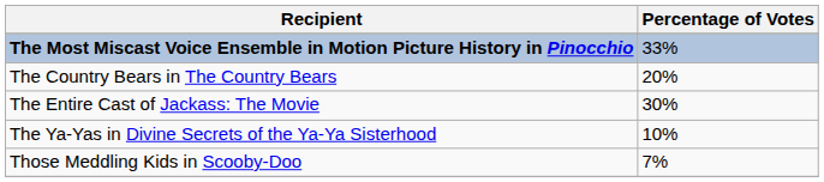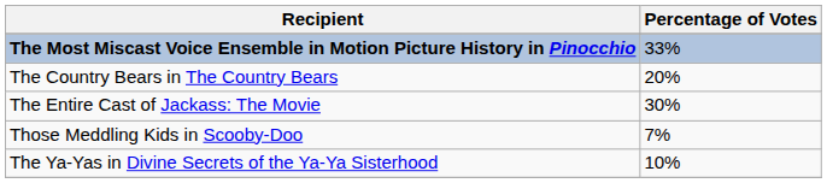rows swapped: Those Meddling Kids in Scooby-Doo <-> The Ya-Yas in Divine Secrets of the Ya-Ya Sisterhood
